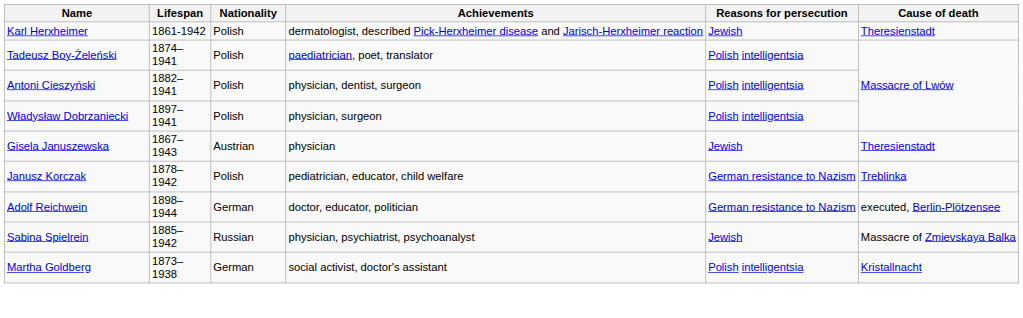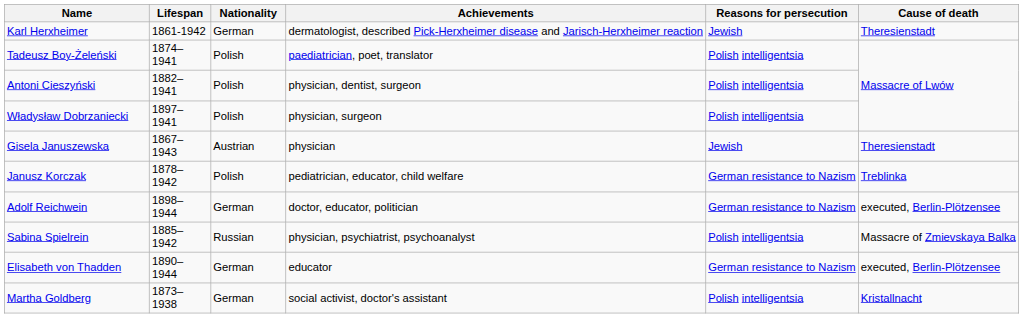Karl Herxheimer | Nationality: Polish -> German
Sabina Spielrein | Reasons for persecution: Jewish -> Polish intelligentsia
+ row: Elisabeth von Thadden | 1890–1944 | German | educator | German resistance to Nazism | executed, Berlin-Plötzensee
